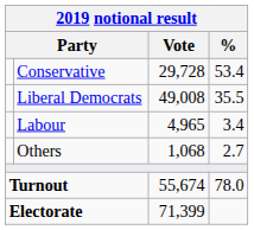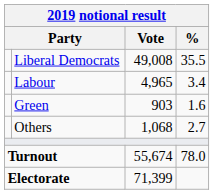- row: Conservative | 29,728 | 53.4
+ row: Green | 903 | 1.6
